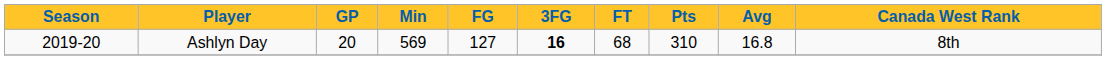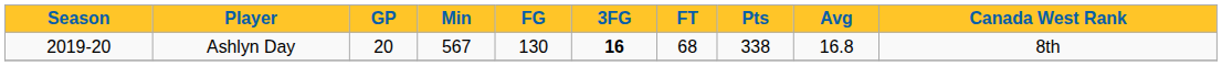Ashlyn Day | Min: 569 -> 567
Ashlyn Day | FG: 127 -> 130
Ashlyn Day | Pts: 310 -> 338
